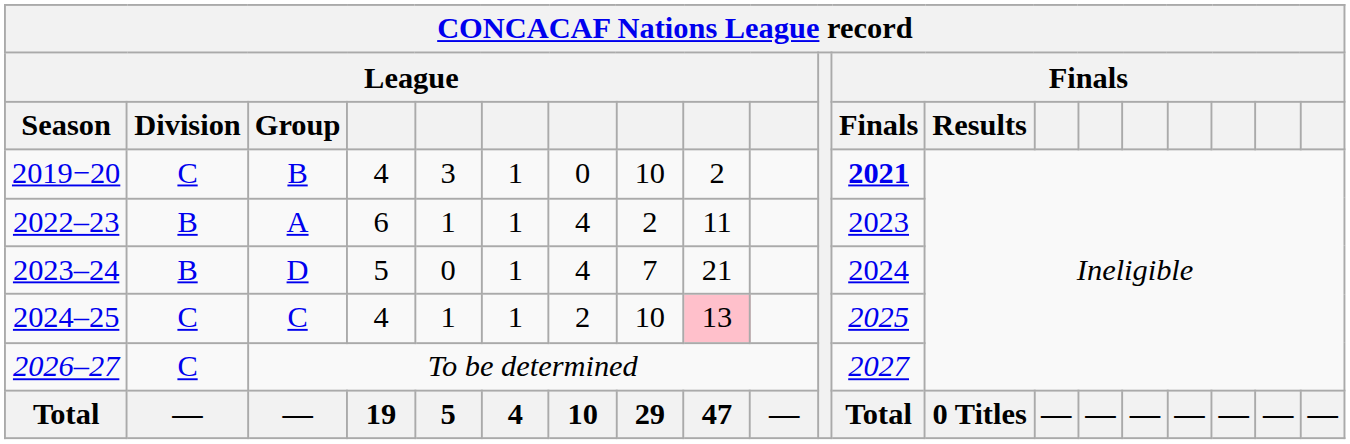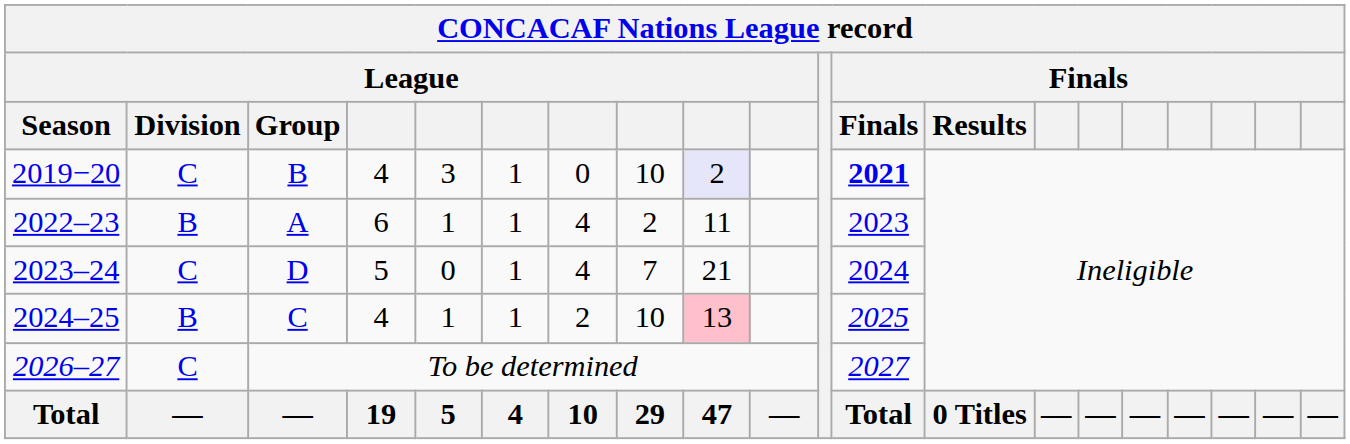2019−20 | column 9: no background -> lavender background
2023–24 | League / Division: B -> C
2024–25 | League / Division: C -> B
